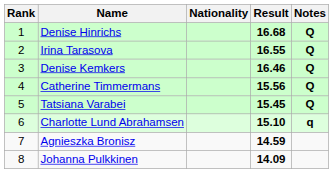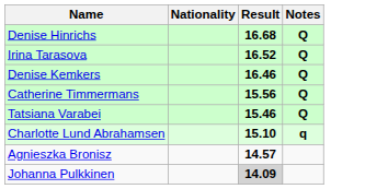- column: Rank | 1 | 2 | 3 | 4 | 5 | 6 | 7 | 8
Irina Tarasova | Result: 16.55 -> 16.52
Tatsiana Varabei | Result: 15.45 -> 15.46
Agnieszka Bronisz | Result: 14.59 -> 14.57
Johanna Pulkkinen | Result: no background -> lightgrey background
